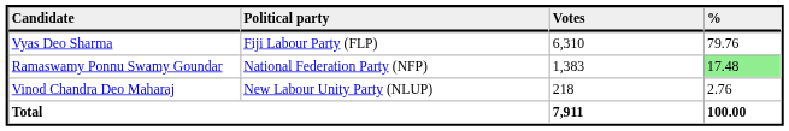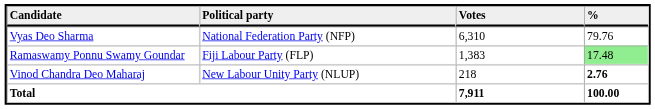Vyas Deo Sharma | Political party: Fiji Labour Party (FLP) -> National Federation Party (NFP)
Ramaswamy Ponnu Swamy Goundar | Political party: National Federation Party (NFP) -> Fiji Labour Party (FLP)
Vinod Chandra Deo Maharaj | %: normal -> bold
